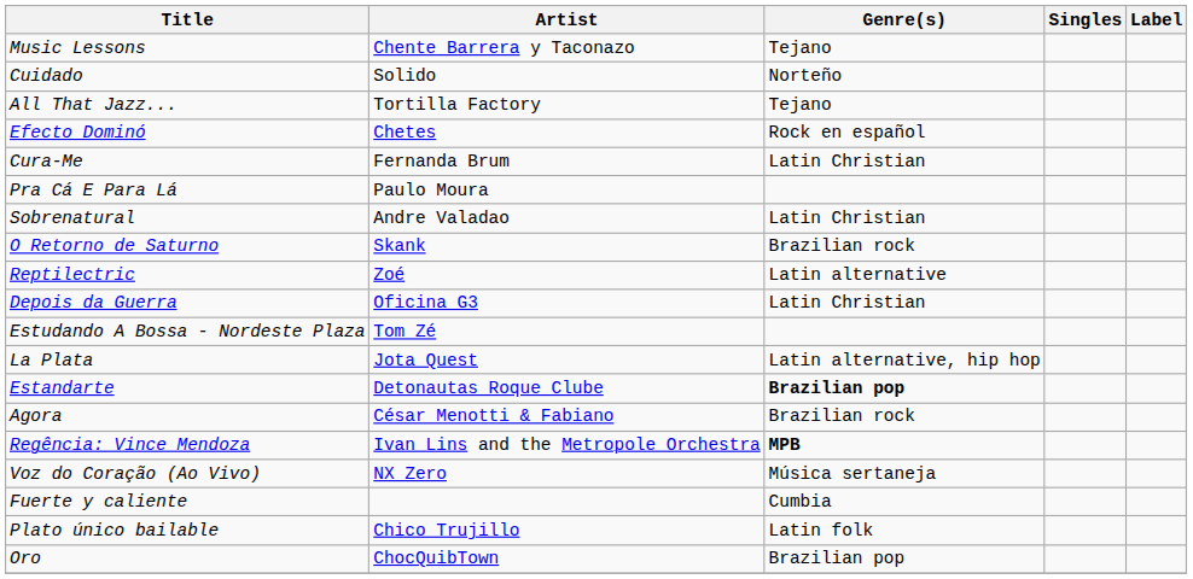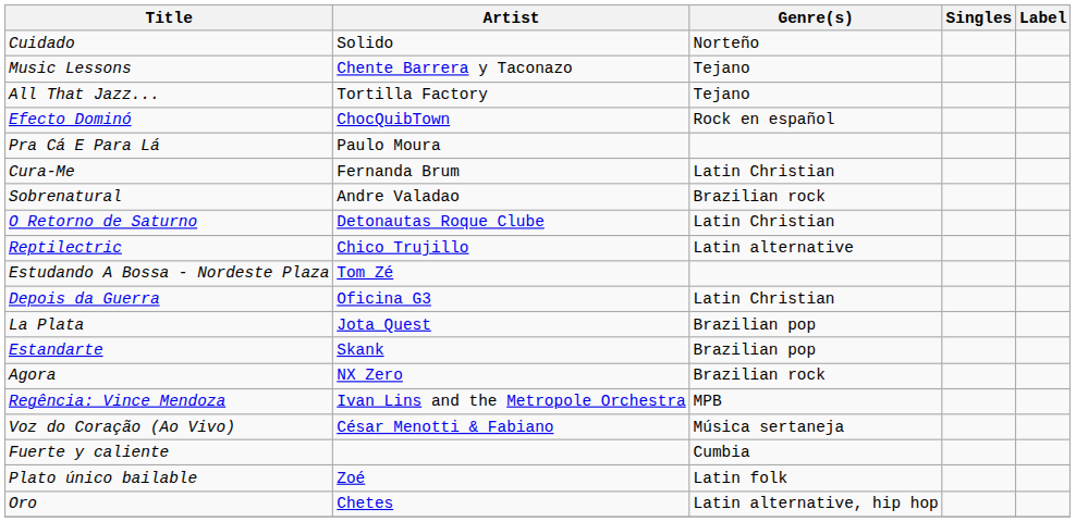rows swapped: Cuidado <-> Music Lessons
Efecto Dominó | Artist: Chetes -> ChocQuibTown
rows swapped: Pra Cá E Para Lá <-> Cura-Me
Sobrenatural | Genre(s): Latin Christian -> Brazilian rock
O Retorno de Saturno | Artist: Skank -> Detonautas Roque Clube
O Retorno de Saturno | Genre(s): Brazilian rock -> Latin Christian
Reptilectric | Artist: Zoé -> Chico Trujillo
rows swapped: Estudando A Bossa - Nordeste Plaza <-> Depois da Guerra
La Plata | Genre(s): Latin alternative, hip hop -> Brazilian pop
Estandarte | Artist: Detonautas Roque Clube -> Skank
Estandarte | Genre(s): bold -> normal
Agora | Artist: César Menotti & Fabiano -> NX Zero
Regência: Vince Mendoza | Genre(s): bold -> normal
Voz do Coração (Ao Vivo) | Artist: NX Zero -> César Menotti & Fabiano
Plato único bailable | Artist: Chico Trujillo -> Zoé
Oro | Artist: ChocQuibTown -> Chetes
Oro | Genre(s): Brazilian pop -> Latin alternative, hip hop
